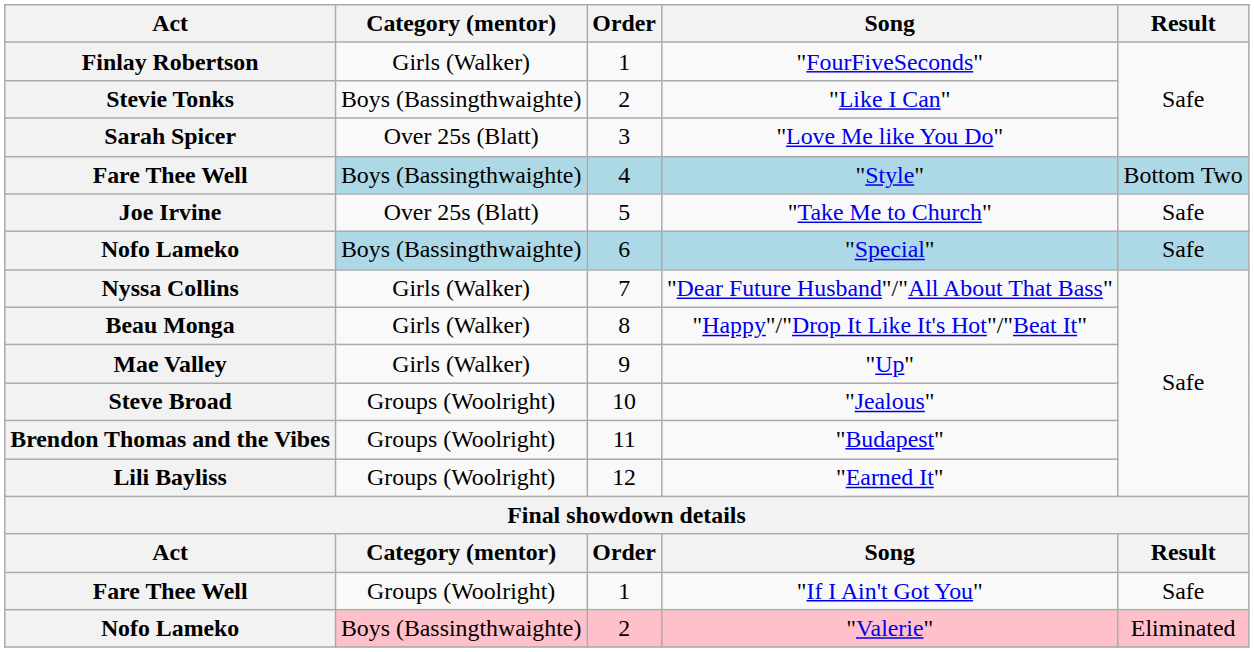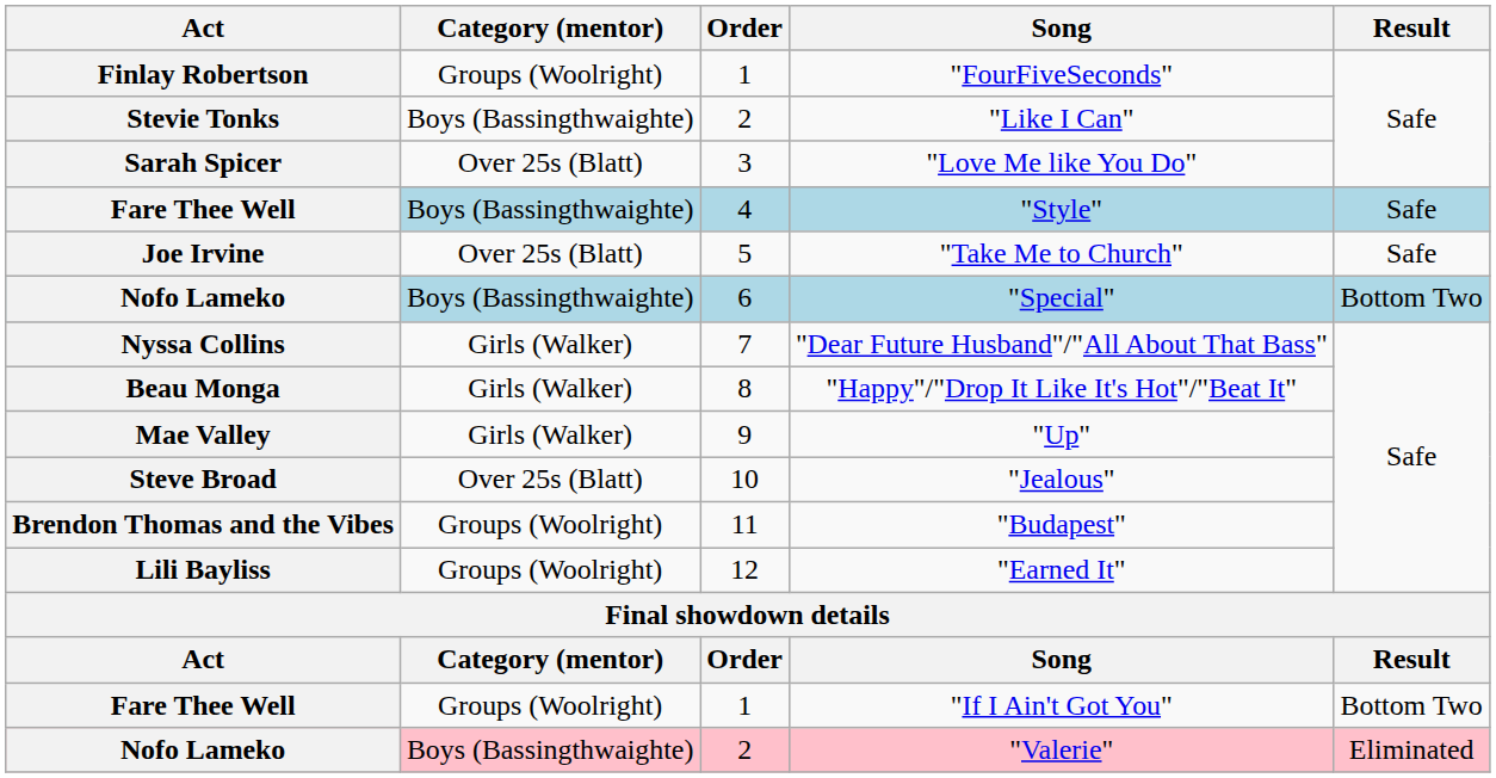"FourFiveSeconds" | Category (mentor): Girls (Walker) -> Groups (Woolright)
"Style" | Result: Bottom Two -> Safe
"Special" | Result: Safe -> Bottom Two
"Jealous" | Category (mentor): Groups (Woolright) -> Over 25s (Blatt)
"If I Ain't Got You" | Result: Safe -> Bottom Two
